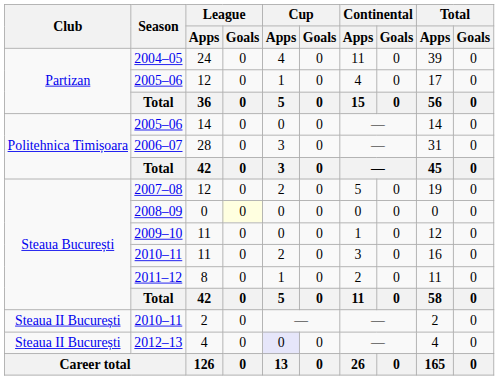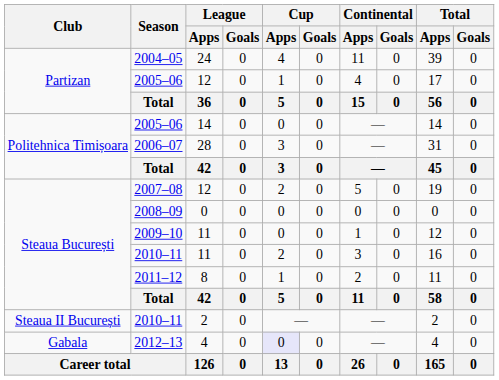2008–09 | League / Goals: lightyellow background -> no background
2012–13 | Club: Steaua II București -> Gabala
